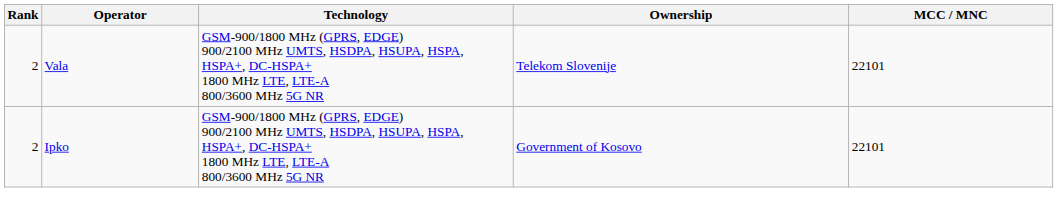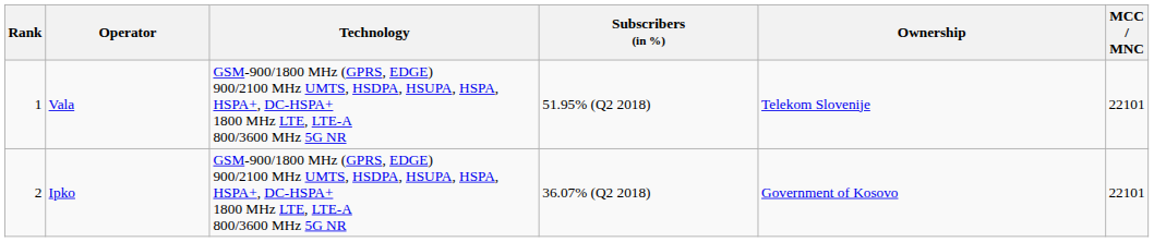+ column: Subscribers (in %) | 51.95% (Q2 2018) | 36.07% (Q2 2018)
Vala | Rank: 2 -> 1
